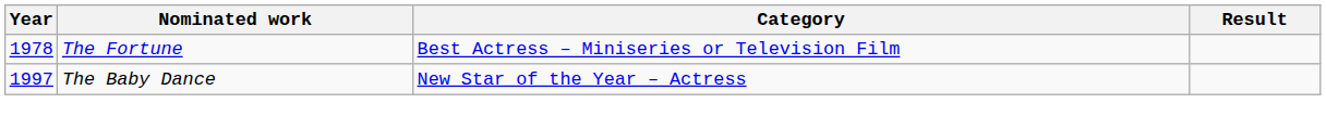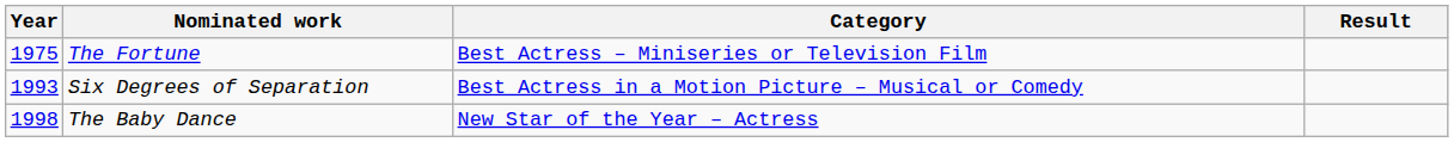The Fortune | Year: 1978 -> 1975
+ row: 1993 | Six Degrees of Separation | Best Actress in a Motion Picture – Musical or Comedy
The Baby Dance | Year: 1997 -> 1998
